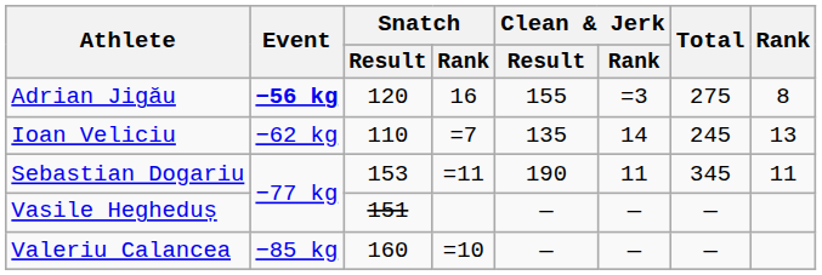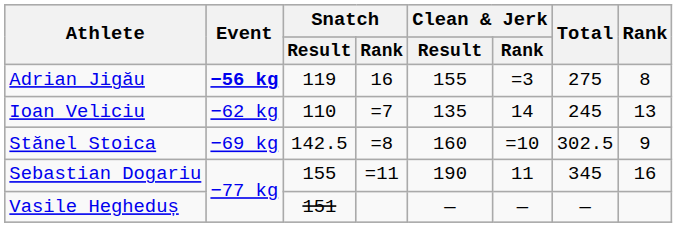Adrian Jigău | Snatch / Result: 120 -> 119
+ row: Stănel Stoica | −69 kg | 142.5 | =8 | 160 | =10 | 302.5 | 9
Sebastian Dogariu | Snatch / Result: 153 -> 155
Sebastian Dogariu | Rank: 11 -> 16
- row: Valeriu Calancea | −85 kg | 160 | =10 | — | — | —
